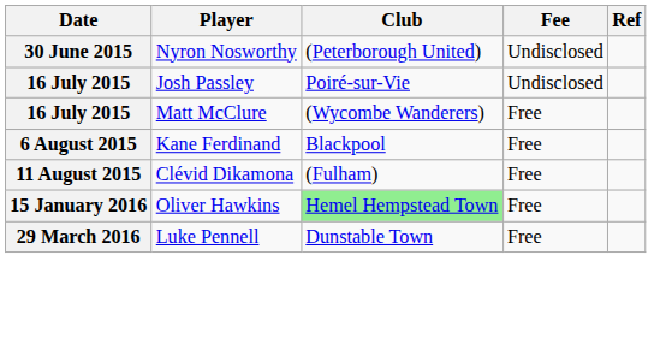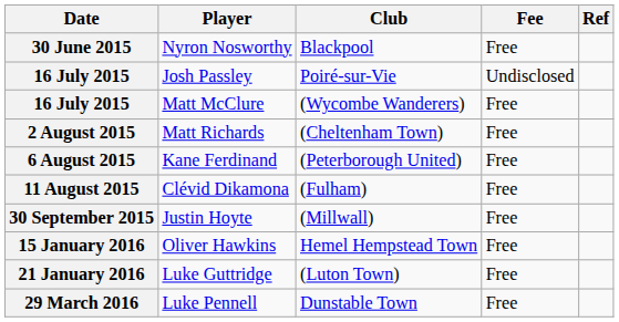30 June 2015 | Club: (Peterborough United) -> Blackpool
30 June 2015 | Fee: Undisclosed -> Free
+ row: 2 August 2015 | Matt Richards | (Cheltenham Town) | Free
6 August 2015 | Club: Blackpool -> (Peterborough United)
+ row: 30 September 2015 | Justin Hoyte | (Millwall) | Free
15 January 2016 | Club: lightgreen background -> no background
+ row: 21 January 2016 | Luke Guttridge | (Luton Town) | Free
